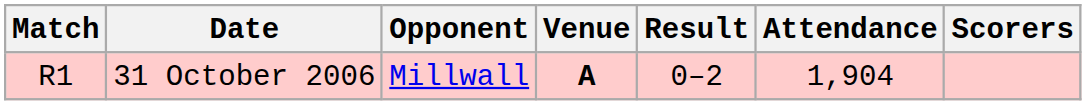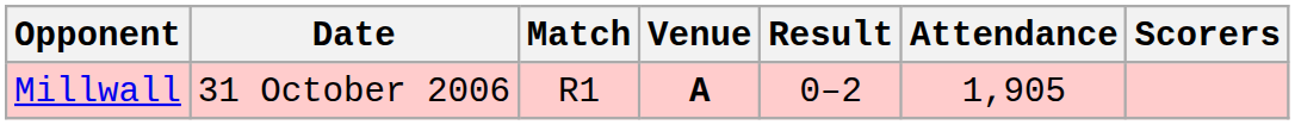columns swapped: Match <-> Opponent
31 October 2006 | Attendance: 1,904 -> 1,905
